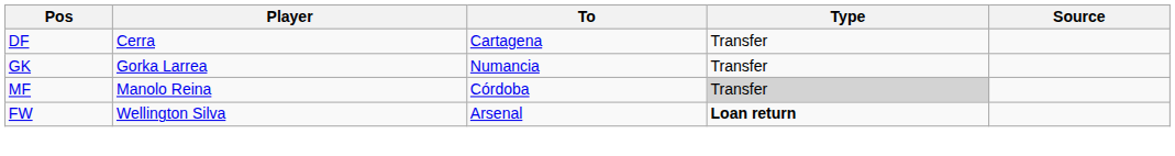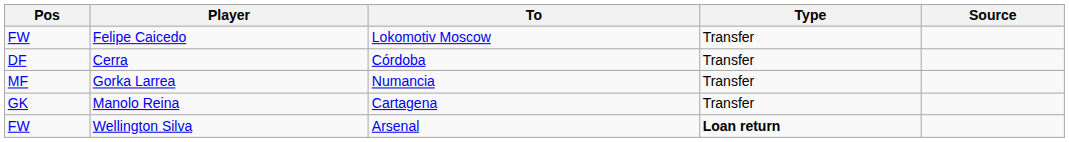+ row: FW | Felipe Caicedo | Lokomotiv Moscow | Transfer
Cerra | To: Cartagena -> Córdoba
Gorka Larrea | Pos: GK -> MF
Manolo Reina | Pos: MF -> GK
Manolo Reina | To: Córdoba -> Cartagena
Manolo Reina | Type: lightgrey background -> no background
